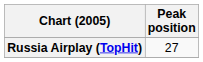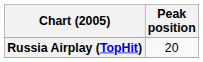Russia Airplay (TopHit) | Peak position: 27 -> 20
